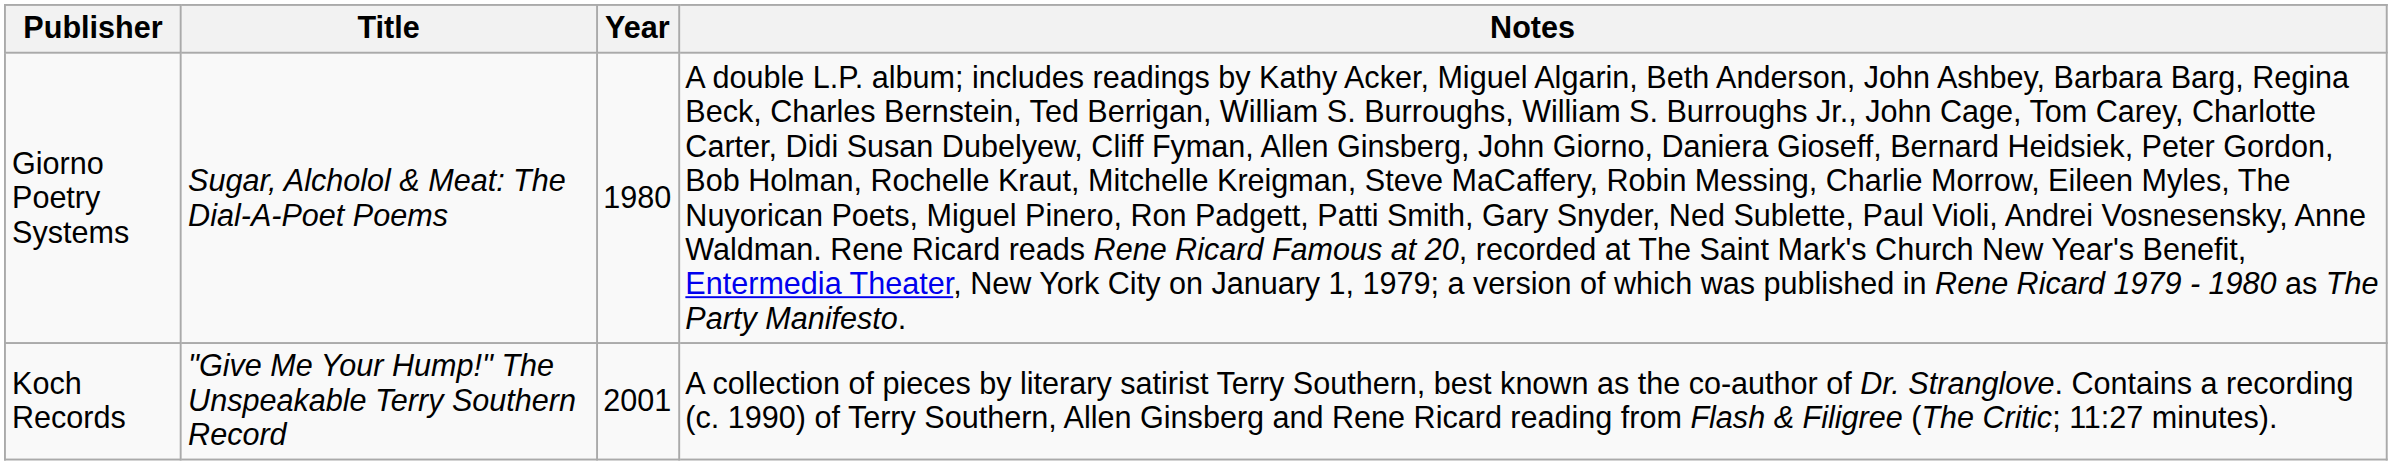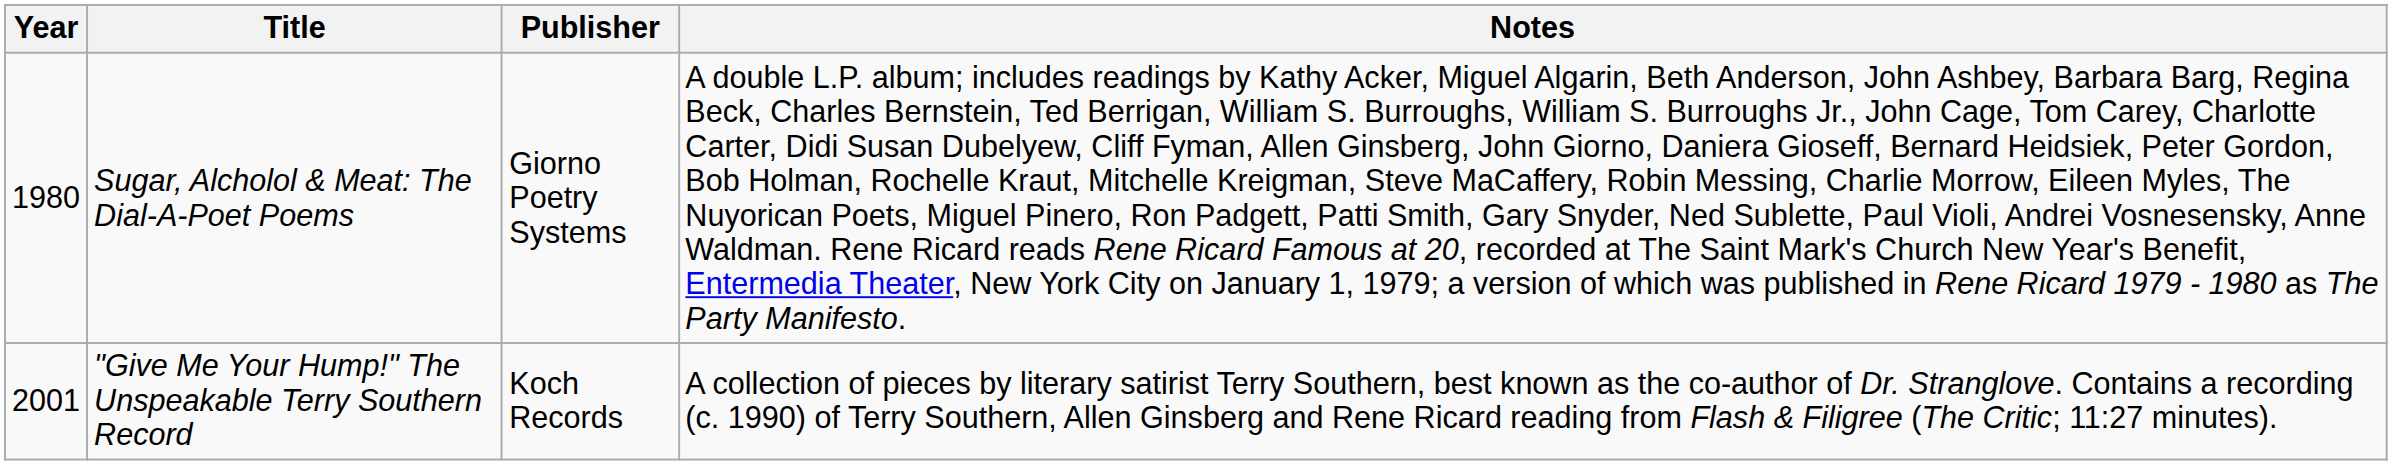columns swapped: Year <-> Publisher
